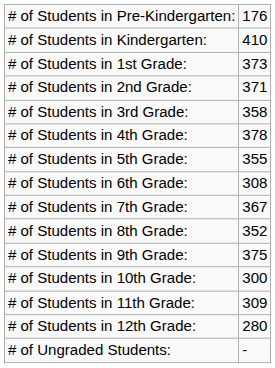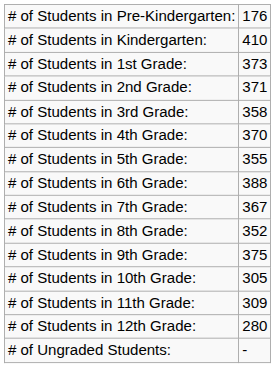# of Students in 4th Grade: | column 2: 378 -> 370
# of Students in 6th Grade: | column 2: 308 -> 388
# of Students in 10th Grade: | column 2: 300 -> 305
